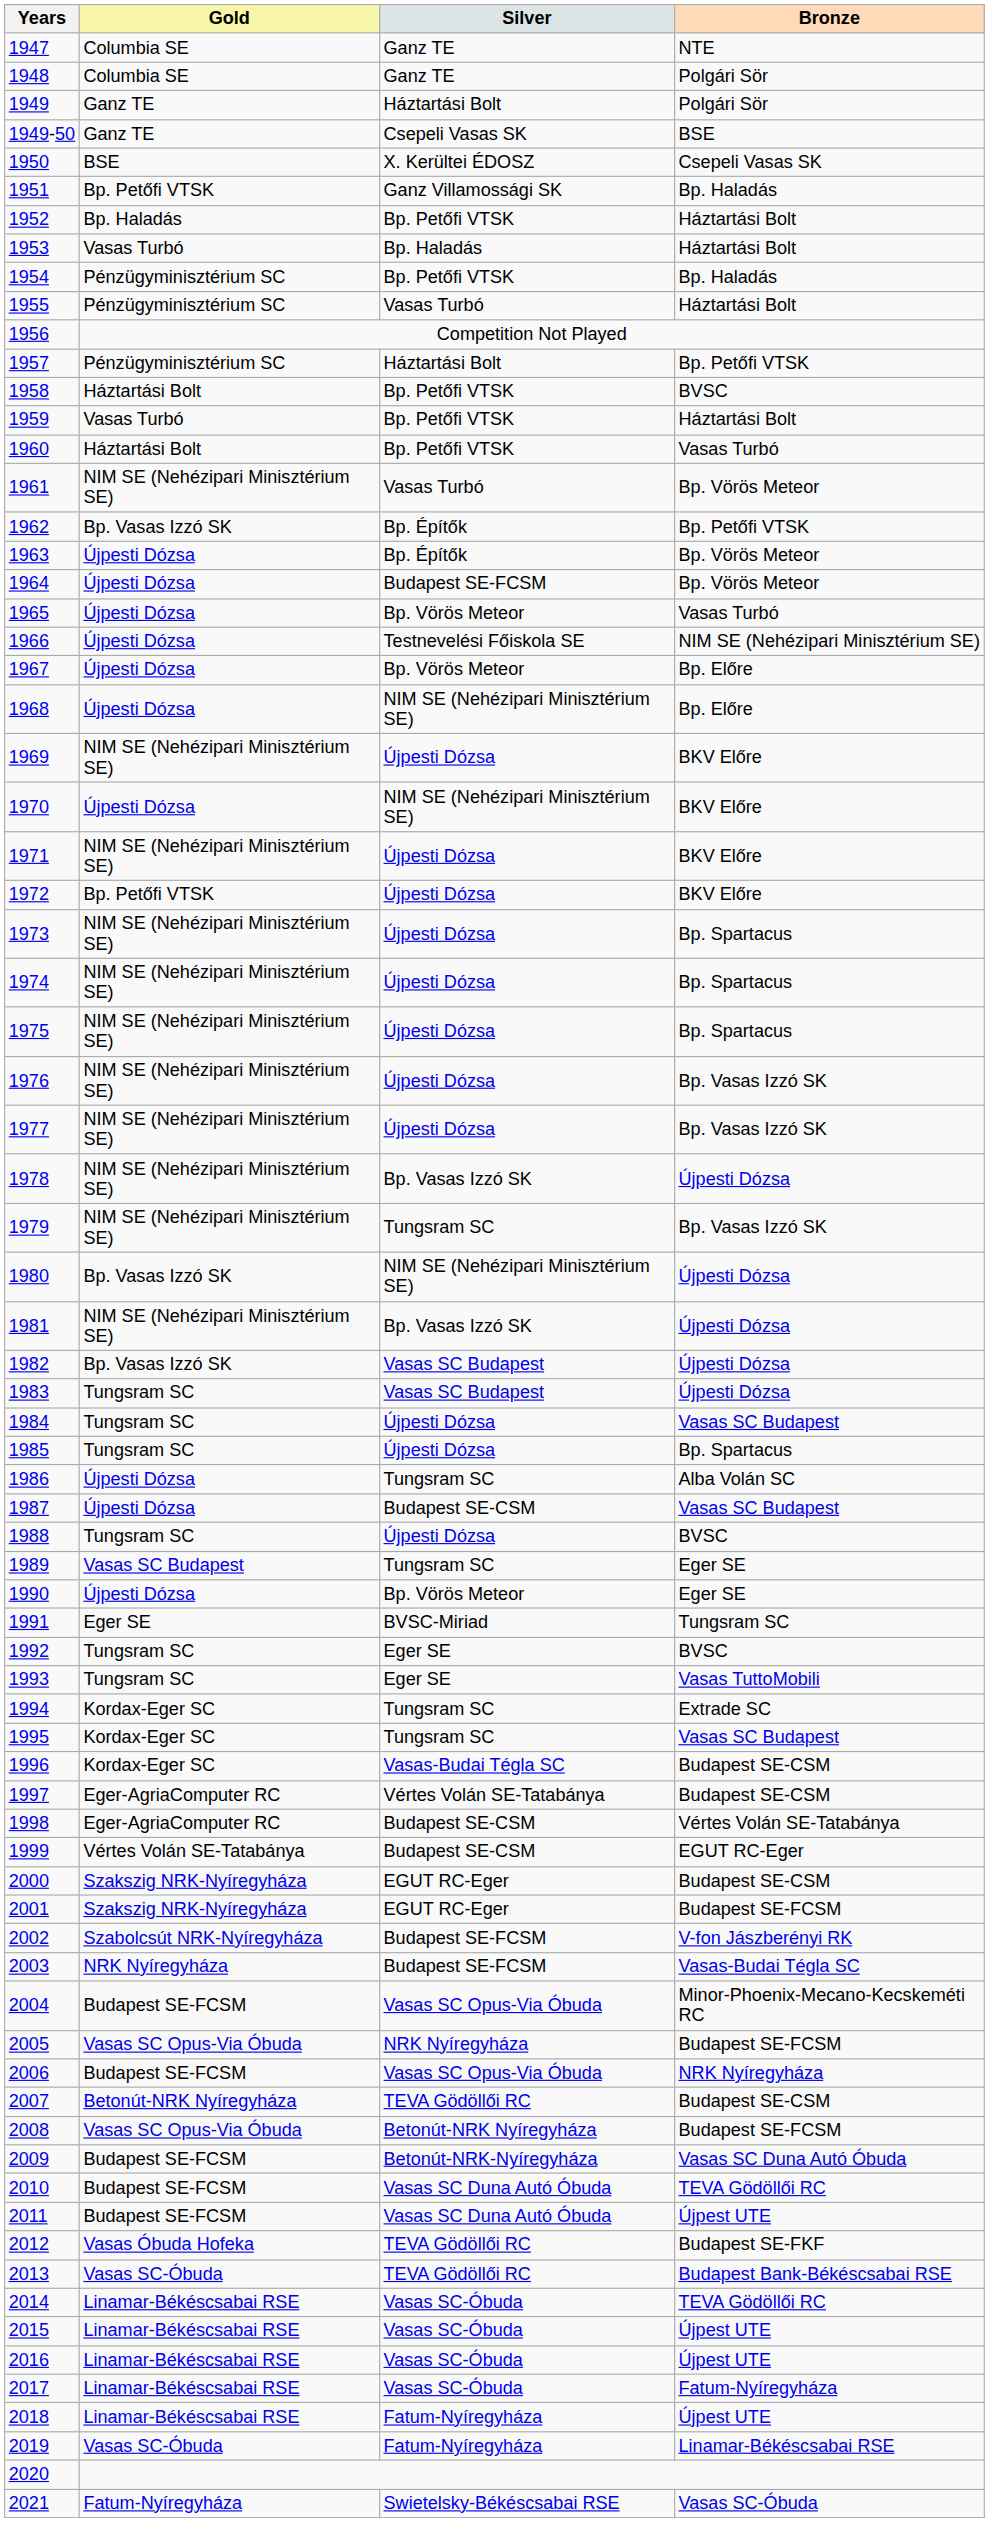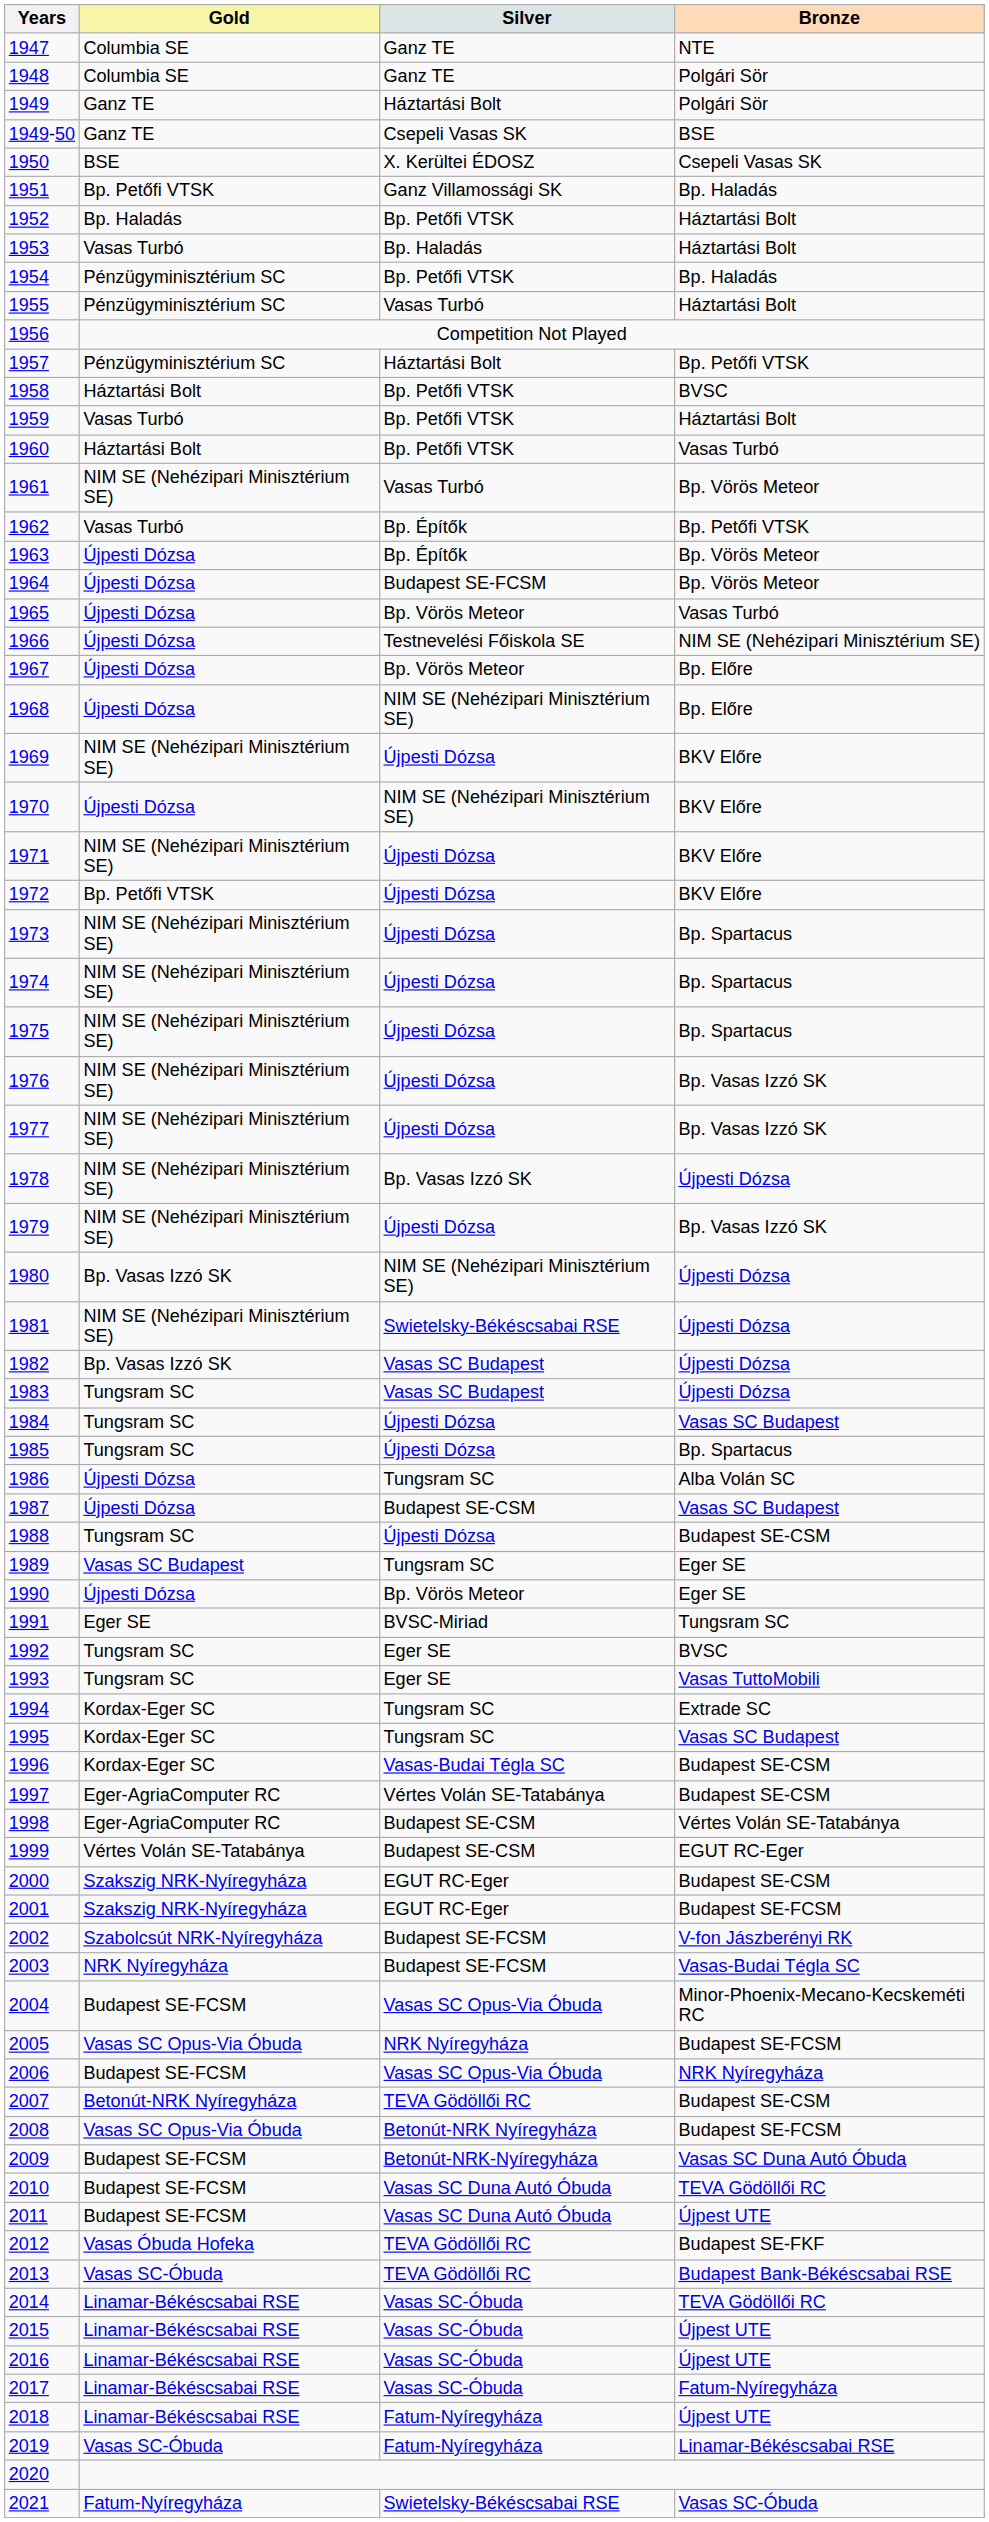1962 | Gold: Bp. Vasas Izzó SK -> Vasas Turbó
1979 | Silver: Tungsram SC -> Újpesti Dózsa
1981 | Silver: Bp. Vasas Izzó SK -> Swietelsky-Békéscsabai RSE
1988 | Bronze: BVSC -> Budapest SE-CSM
